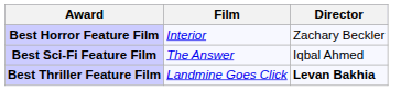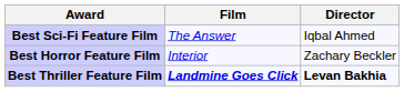rows swapped: Best Horror Feature Film <-> Best Sci-Fi Feature Film
Best Thriller Feature Film | Film: normal -> bold
